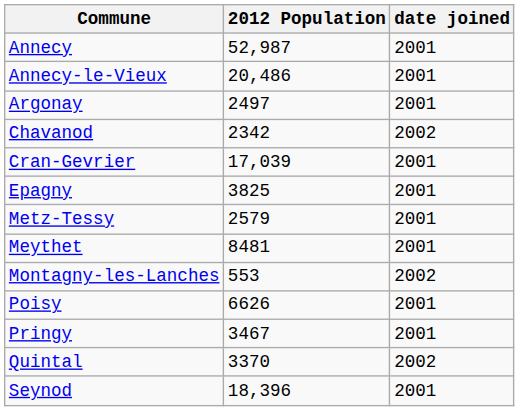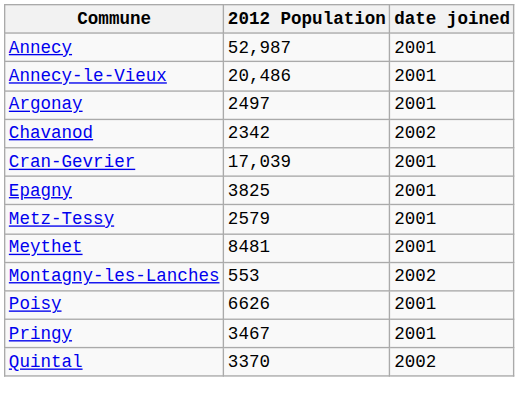- row: Seynod | 18,396 | 2001
